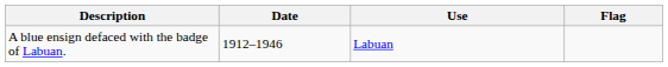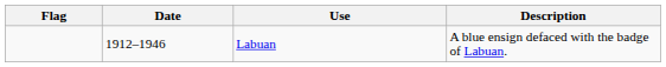columns swapped: Flag <-> Description
